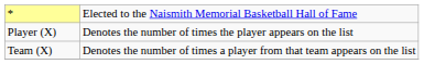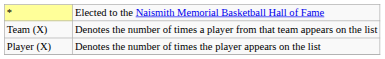rows swapped: Player (X) <-> Team (X)
